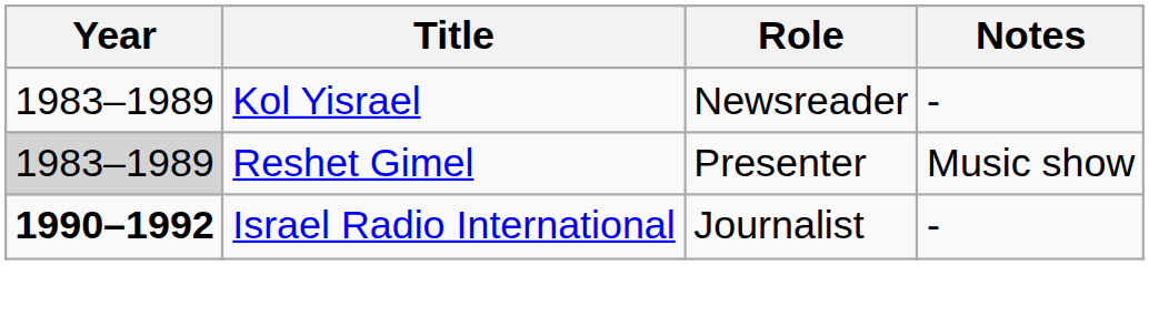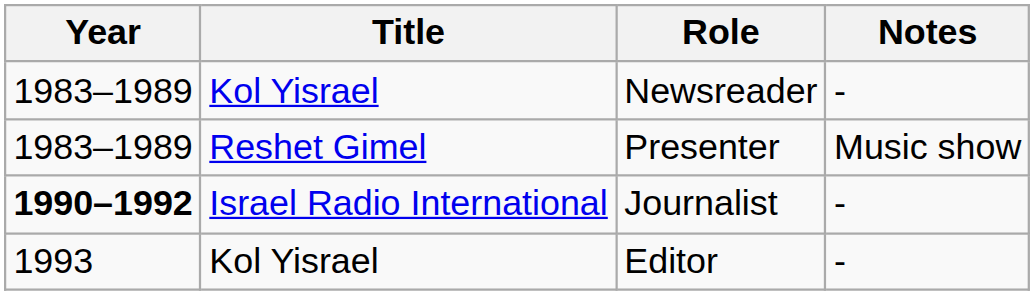Presenter | Year: lightgrey background -> no background
+ row: 1993 | Kol Yisrael | Editor | -
